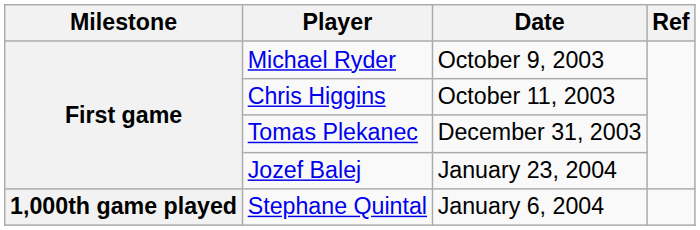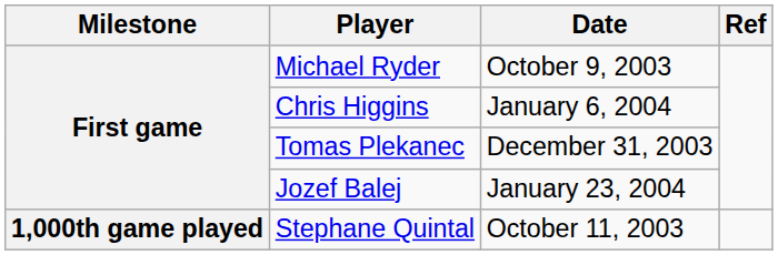Chris Higgins | Date: October 11, 2003 -> January 6, 2004
Stephane Quintal | Date: January 6, 2004 -> October 11, 2003
